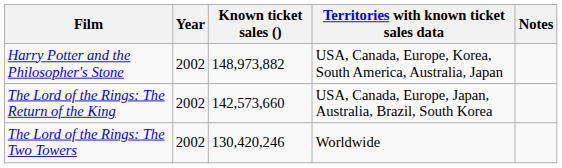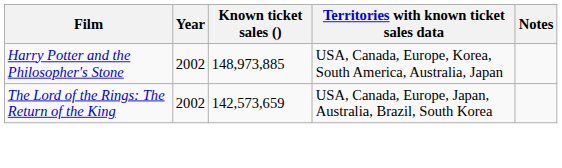Harry Potter and the Philosopher's Stone | Known ticket sales (): 148,973,882 -> 148,973,885
The Lord of the Rings: The Return of the King | Known ticket sales (): 142,573,660 -> 142,573,659
- row: The Lord of the Rings: The Two Towers | 2002 | 130,420,246 | Worldwide
